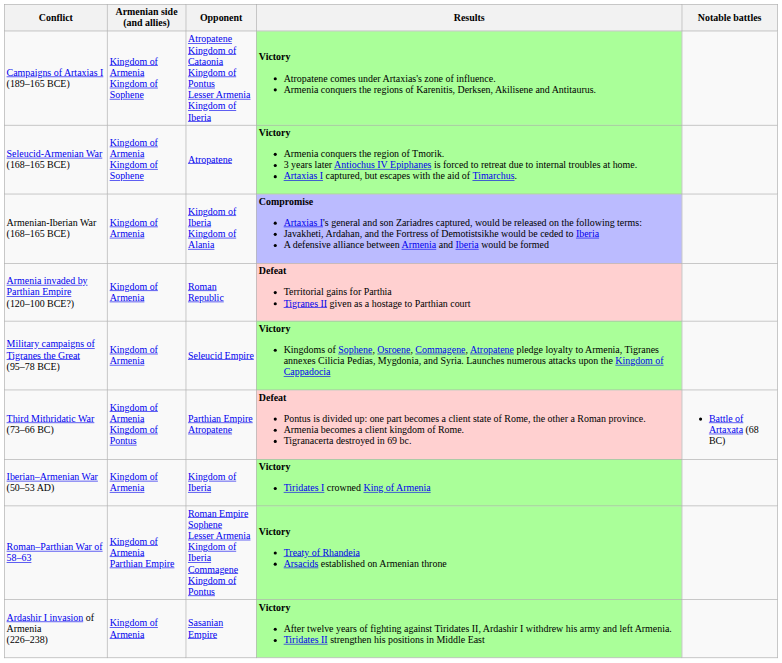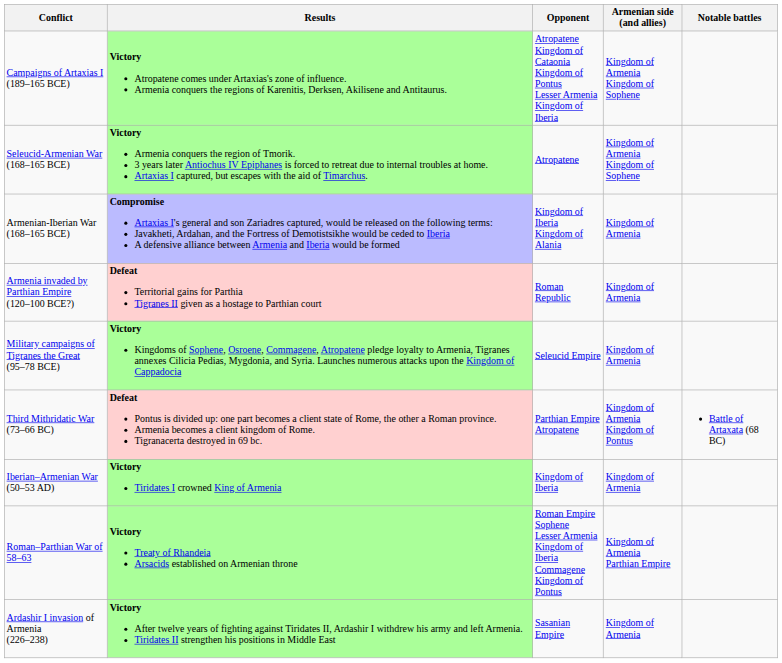columns swapped: Armenian side (and allies) <-> Results
